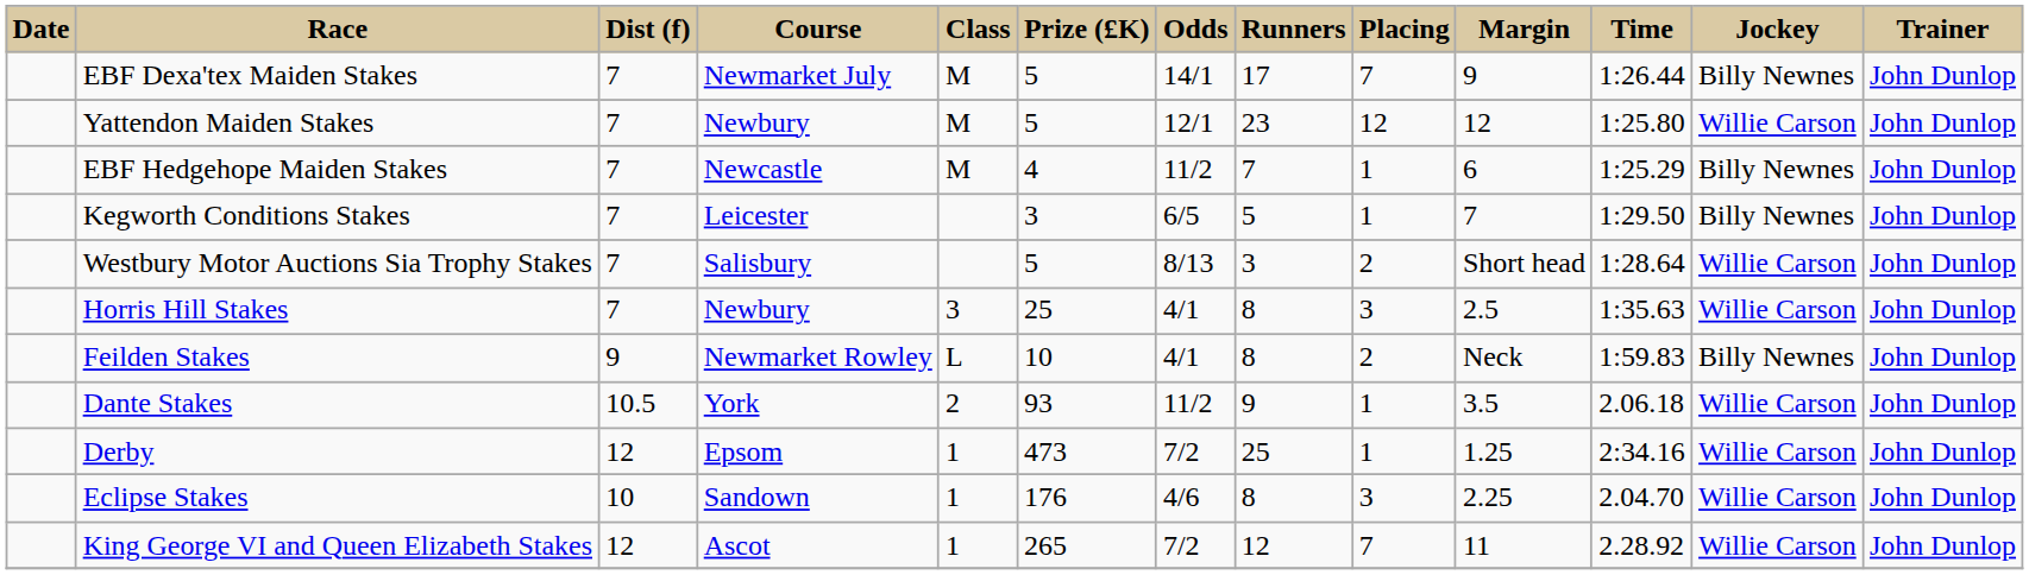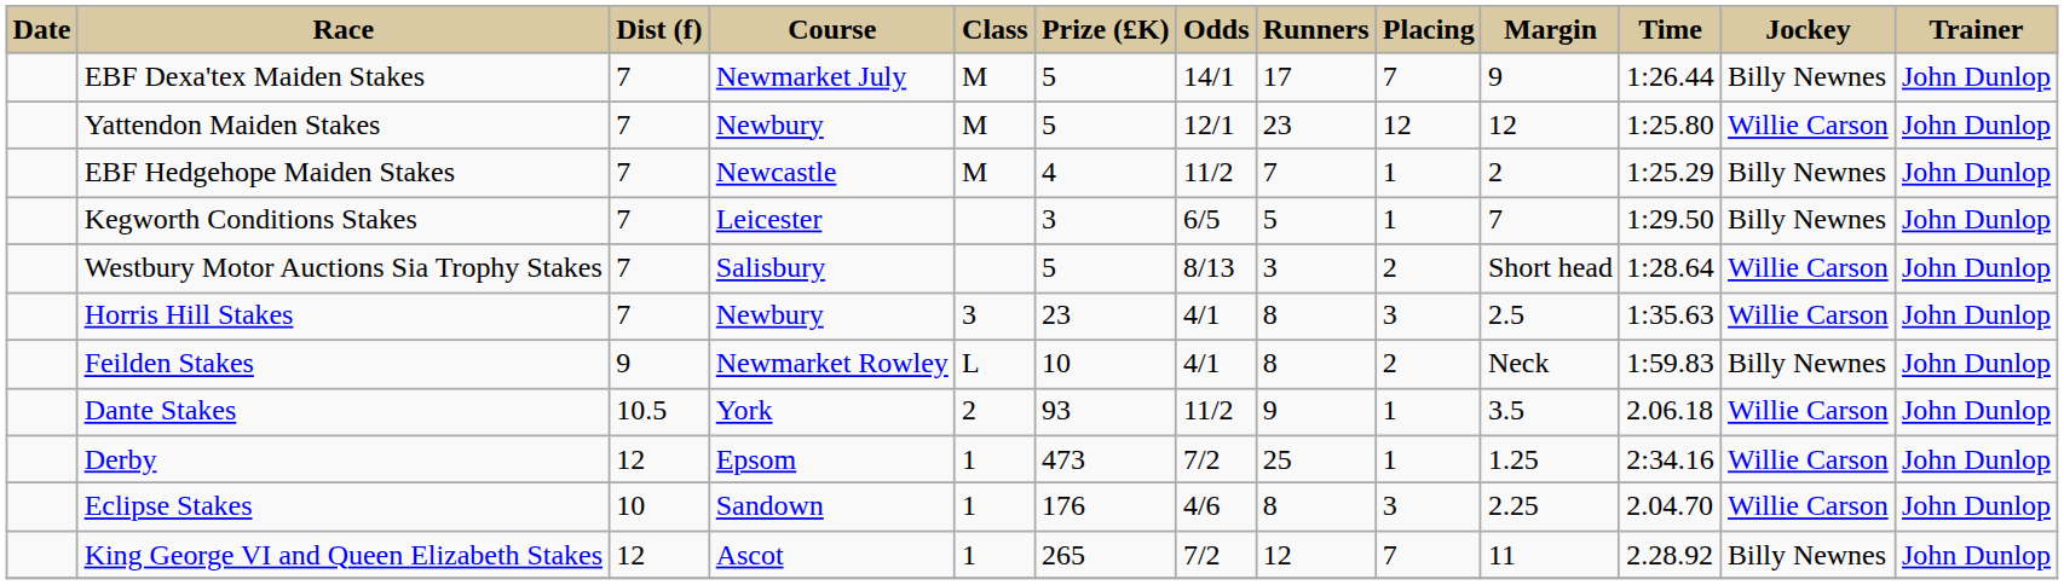EBF Hedgehope Maiden Stakes | Margin: 6 -> 2
Horris Hill Stakes | Prize (£K): 25 -> 23
King George VI and Queen Elizabeth Stakes | Jockey: Willie Carson -> Billy Newnes
